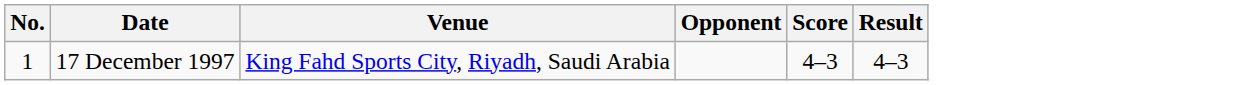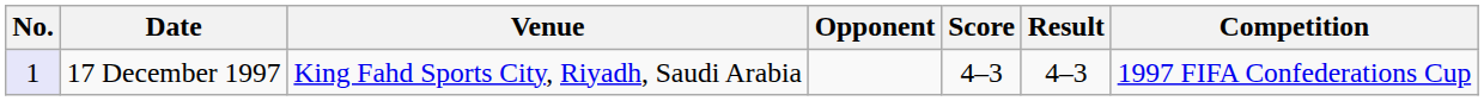+ column: Competition | 1997 FIFA Confederations Cup
17 December 1997 | No.: no background -> lavender background
